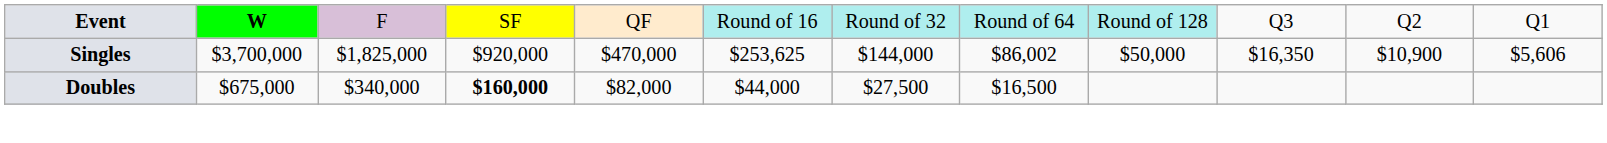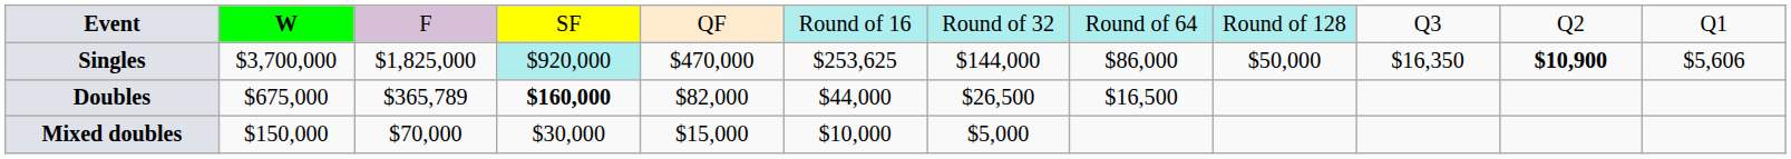Singles | column 4: no background -> paleturquoise background
Singles | column 8: $86,002 -> $86,000
Singles | column 11: normal -> bold
Doubles | column 3: $340,000 -> $365,789
Doubles | column 7: $27,500 -> $26,500
+ row: Mixed doubles | $150,000 | $70,000 | $30,000 | $15,000 | $10,000 | $5,000
